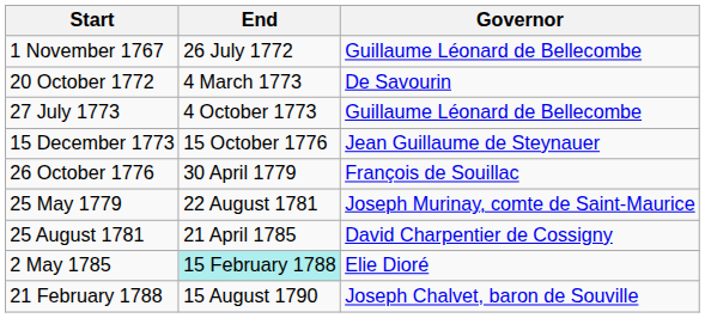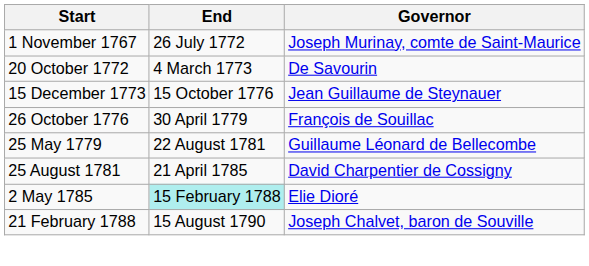1 November 1767 | Governor: Guillaume Léonard de Bellecombe -> Joseph Murinay, comte de Saint-Maurice
- row: 27 July 1773 | 4 October 1773 | Guillaume Léonard de Bellecombe
25 May 1779 | Governor: Joseph Murinay, comte de Saint-Maurice -> Guillaume Léonard de Bellecombe
